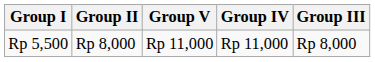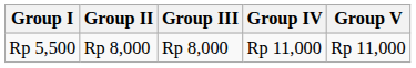columns swapped: Group III <-> Group V
